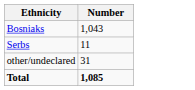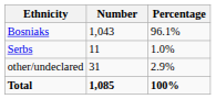+ column: Percentage | 96.1% | 1.0% | 2.9% | 100%
